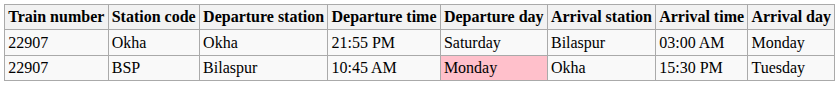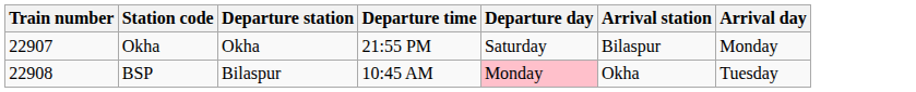- column: Arrival time | 03:00 AM | 15:30 PM
BSP | Train number: 22907 -> 22908
